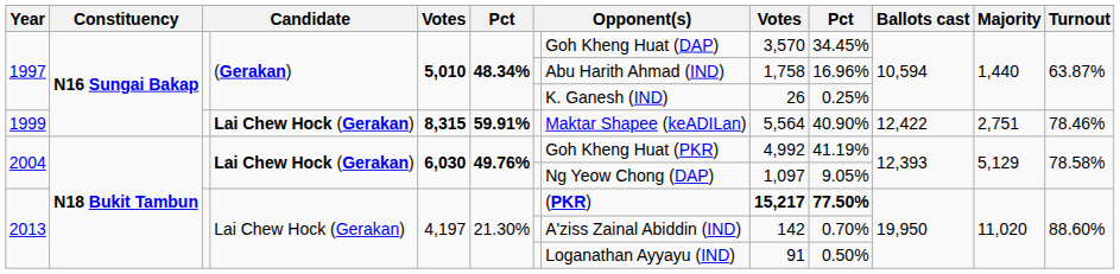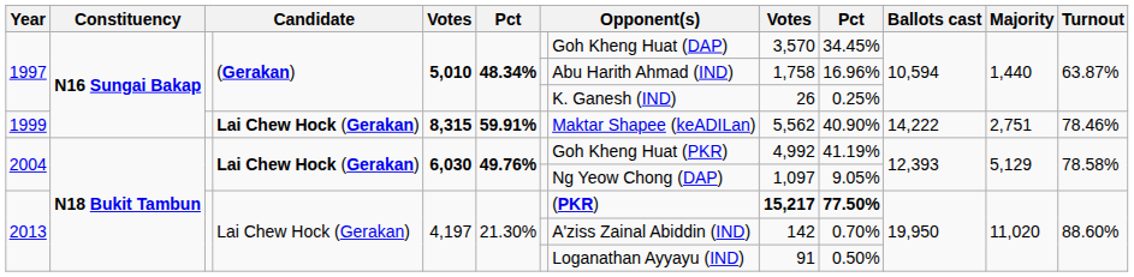1999 | column 9: 5,564 -> 5,562
1999 | Ballots cast: 12,422 -> 14,222
